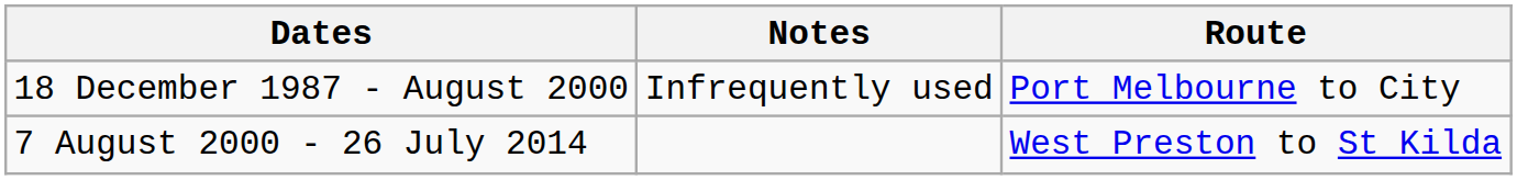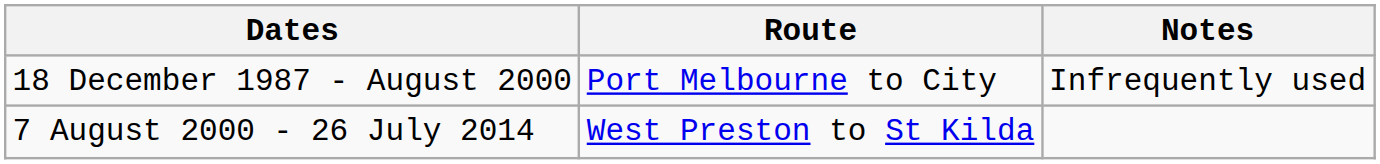columns swapped: Route <-> Notes
